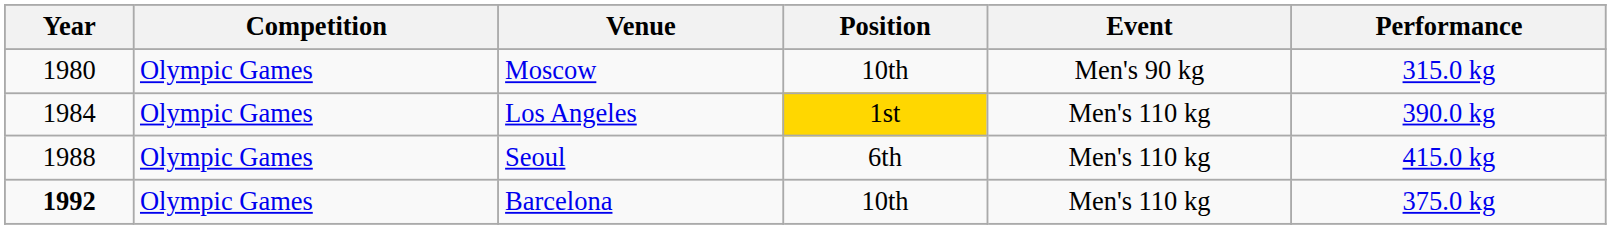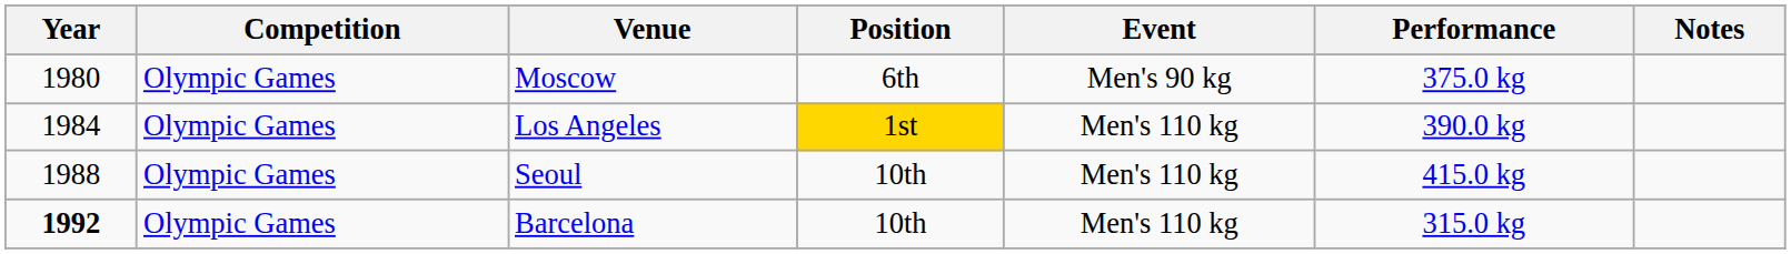+ column: Notes
Moscow | Position: 10th -> 6th
Moscow | Performance: 315.0 kg -> 375.0 kg
Seoul | Position: 6th -> 10th
Barcelona | Performance: 375.0 kg -> 315.0 kg
